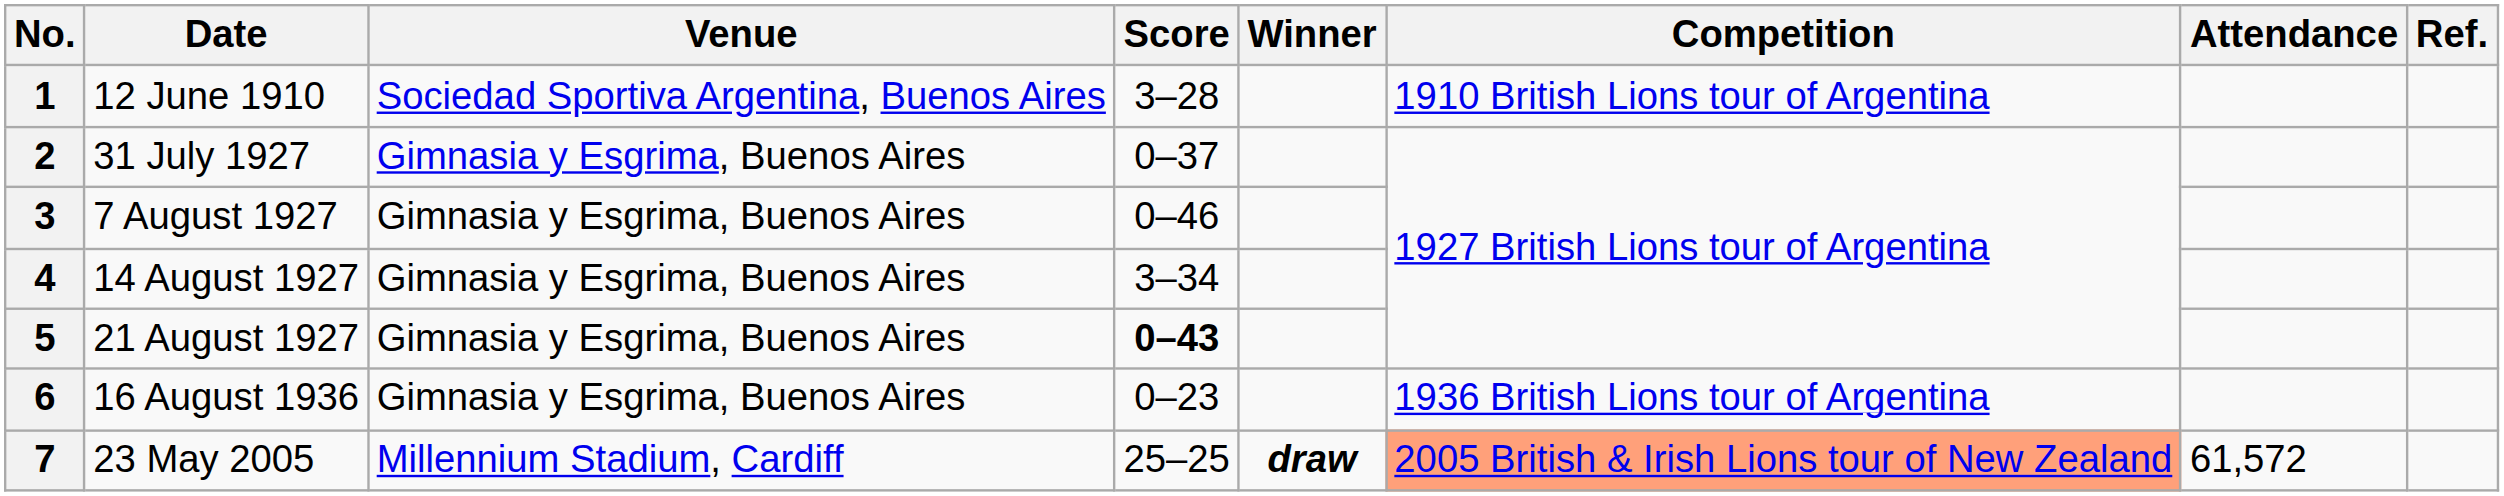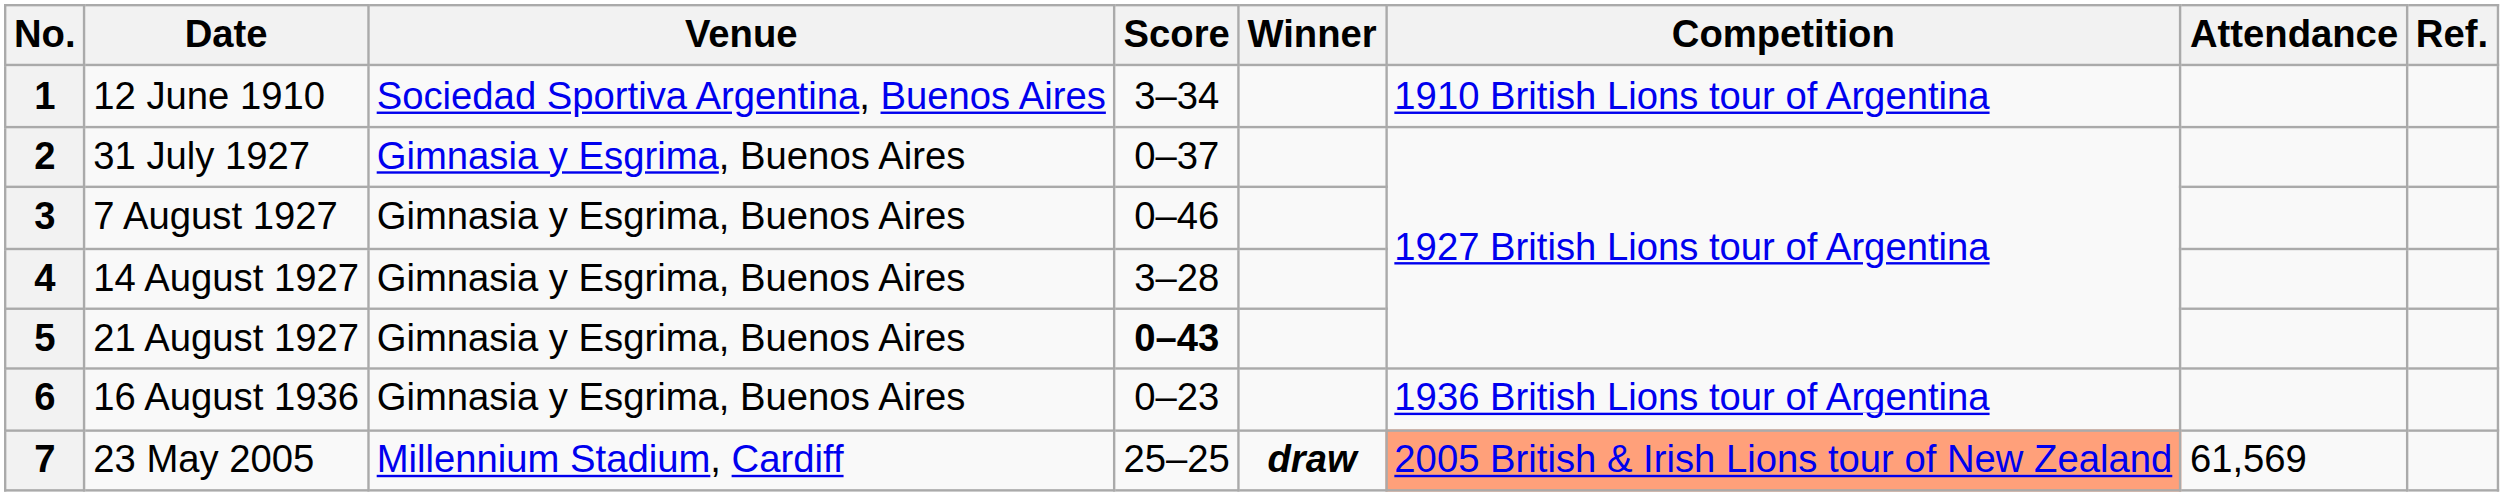1 | Score: 3–28 -> 3–34
4 | Score: 3–34 -> 3–28
7 | Attendance: 61,572 -> 61,569
